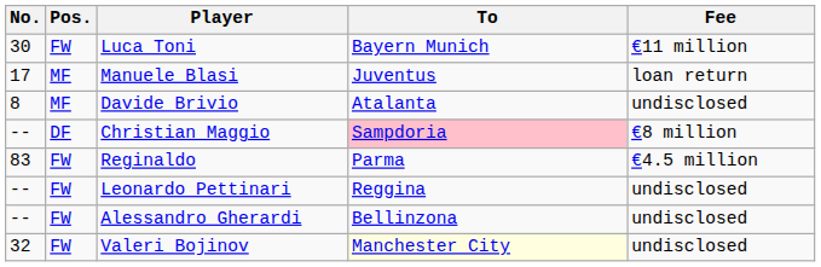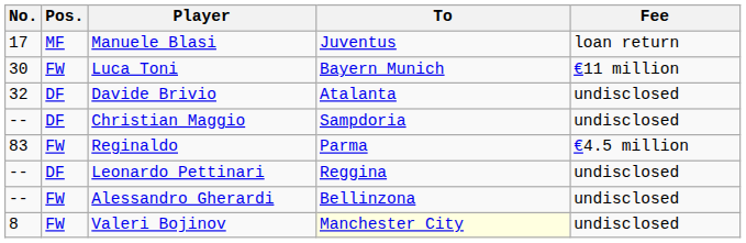rows swapped: Manuele Blasi <-> Luca Toni
Davide Brivio | No.: 8 -> 32
Davide Brivio | Pos.: MF -> DF
Christian Maggio | To: pink background -> no background
Christian Maggio | Fee: €8 million -> undisclosed
Leonardo Pettinari | Pos.: FW -> DF
Valeri Bojinov | No.: 32 -> 8
